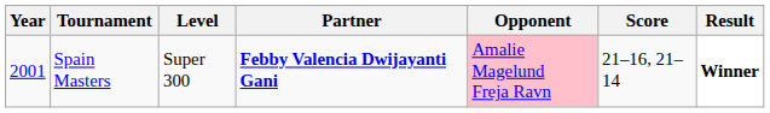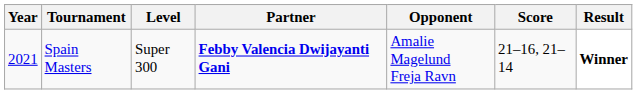Spain Masters | Year: 2001 -> 2021
Spain Masters | Opponent: pink background -> no background
